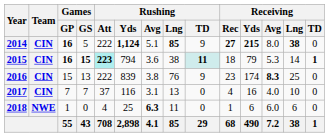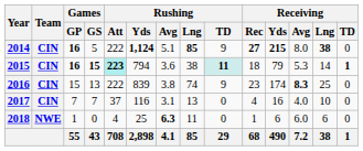2016 | Rushing / Lng: 76 -> 74
